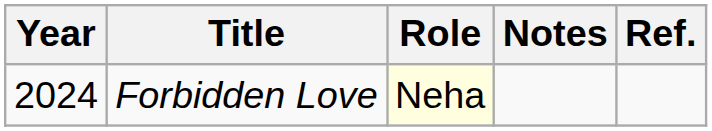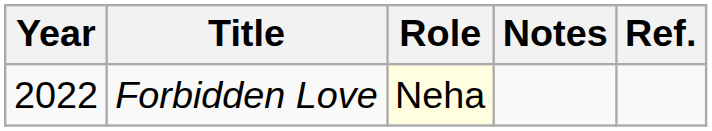Forbidden Love | Year: 2024 -> 2022
